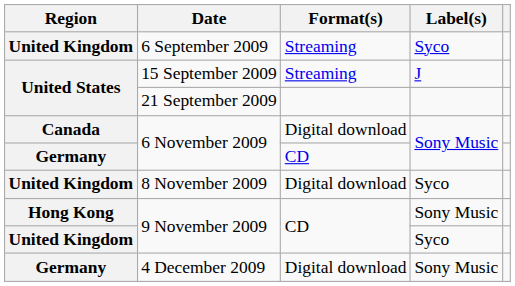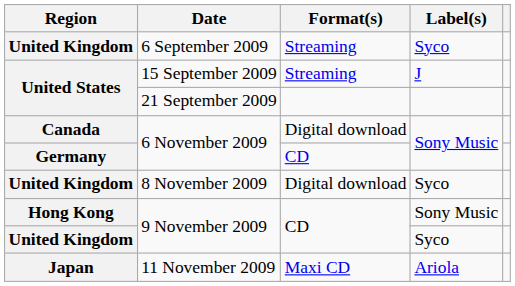+ row: Japan | 11 November 2009 | Maxi CD | Ariola
- row: Germany | 4 December 2009 | Digital download | Sony Music
